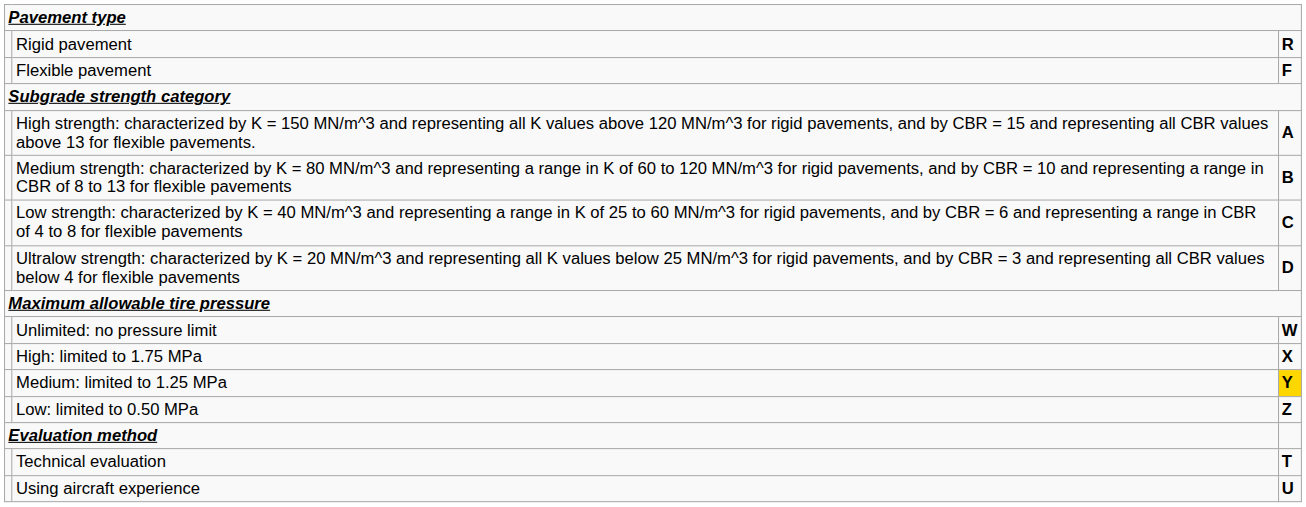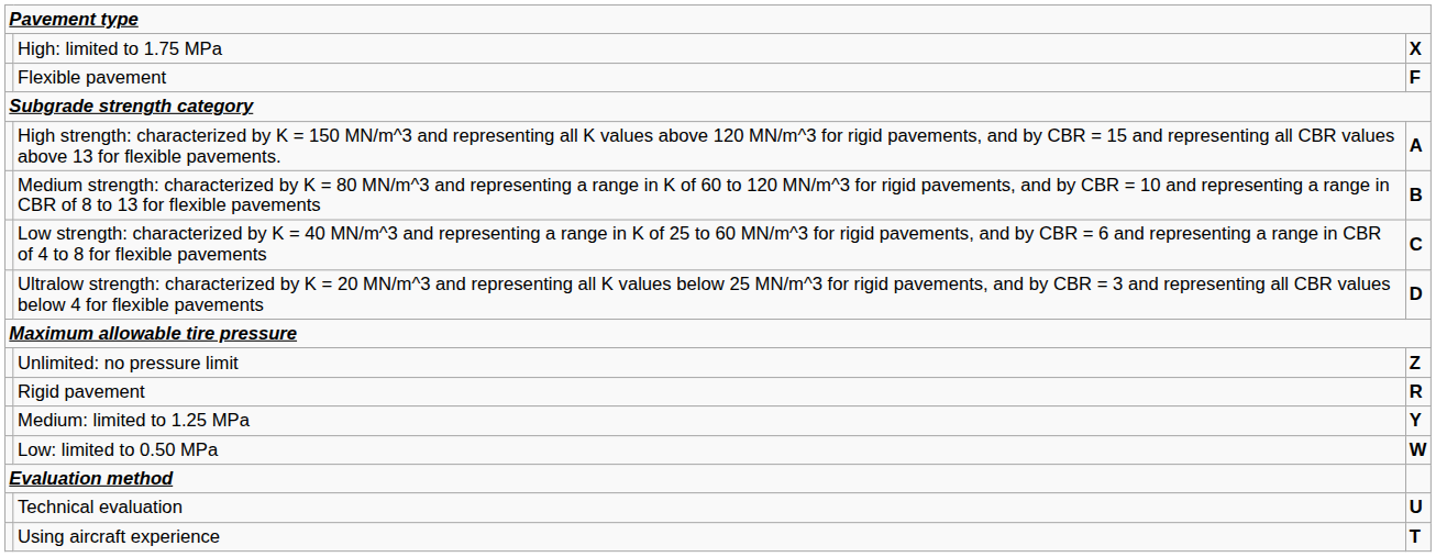rows swapped: Rigid pavement <-> High: limited to 1.75 MPa
Unlimited: no pressure limit | column 3: W -> Z
Medium: limited to 1.25 MPa | column 3: gold background -> no background
Low: limited to 0.50 MPa | column 3: Z -> W
Technical evaluation | column 3: T -> U
Using aircraft experience | column 3: U -> T
